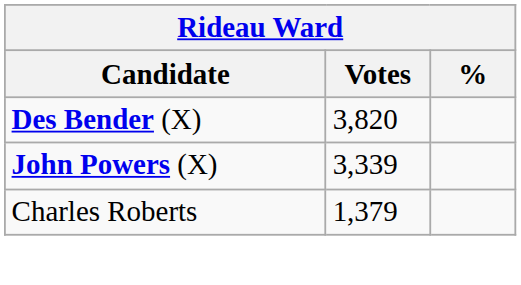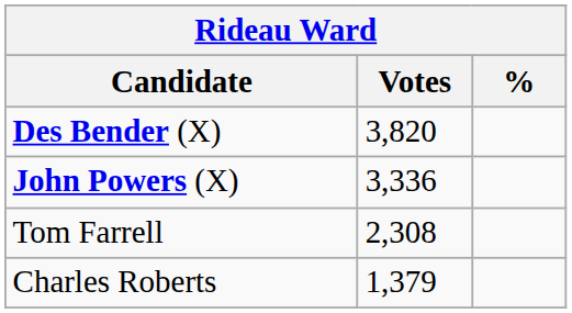John Powers (X) | Votes: 3,339 -> 3,336
+ row: Tom Farrell | 2,308
